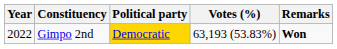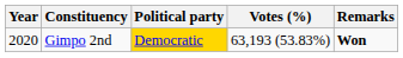Gimpo 2nd | Year: 2022 -> 2020
